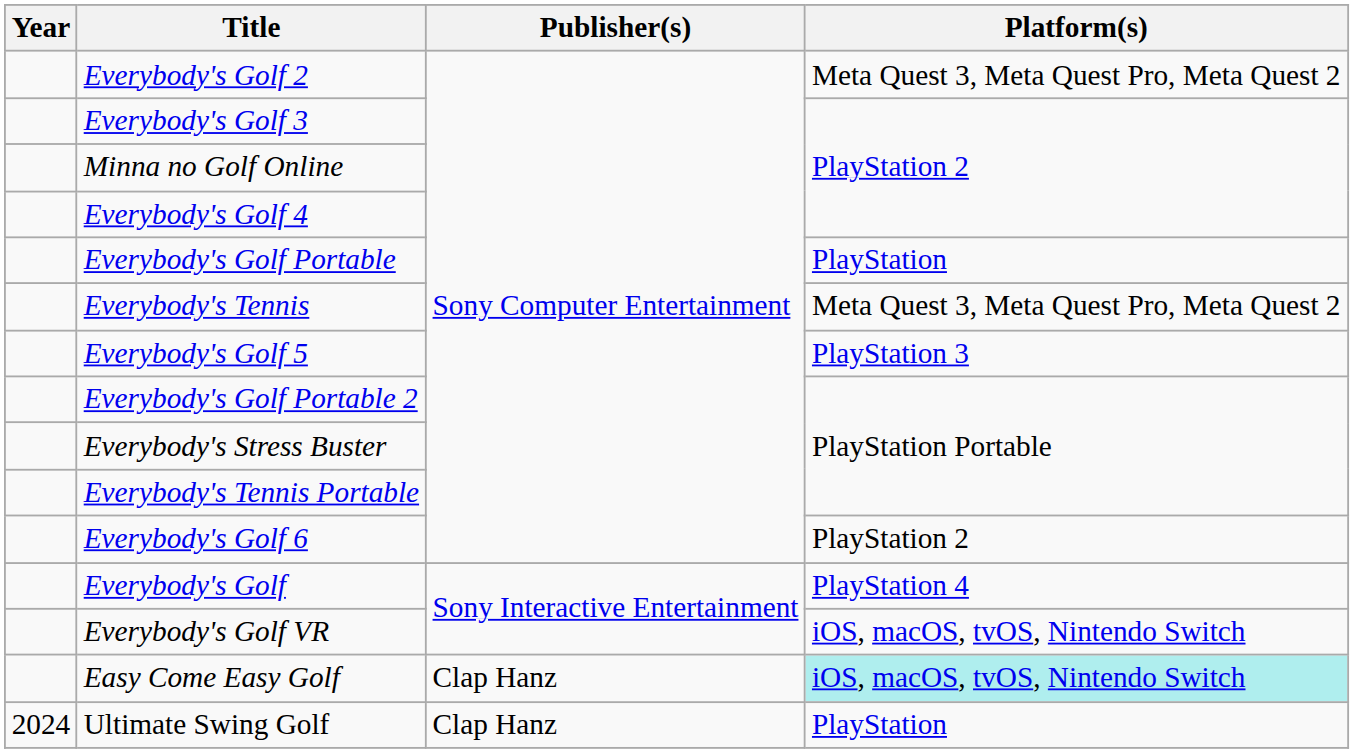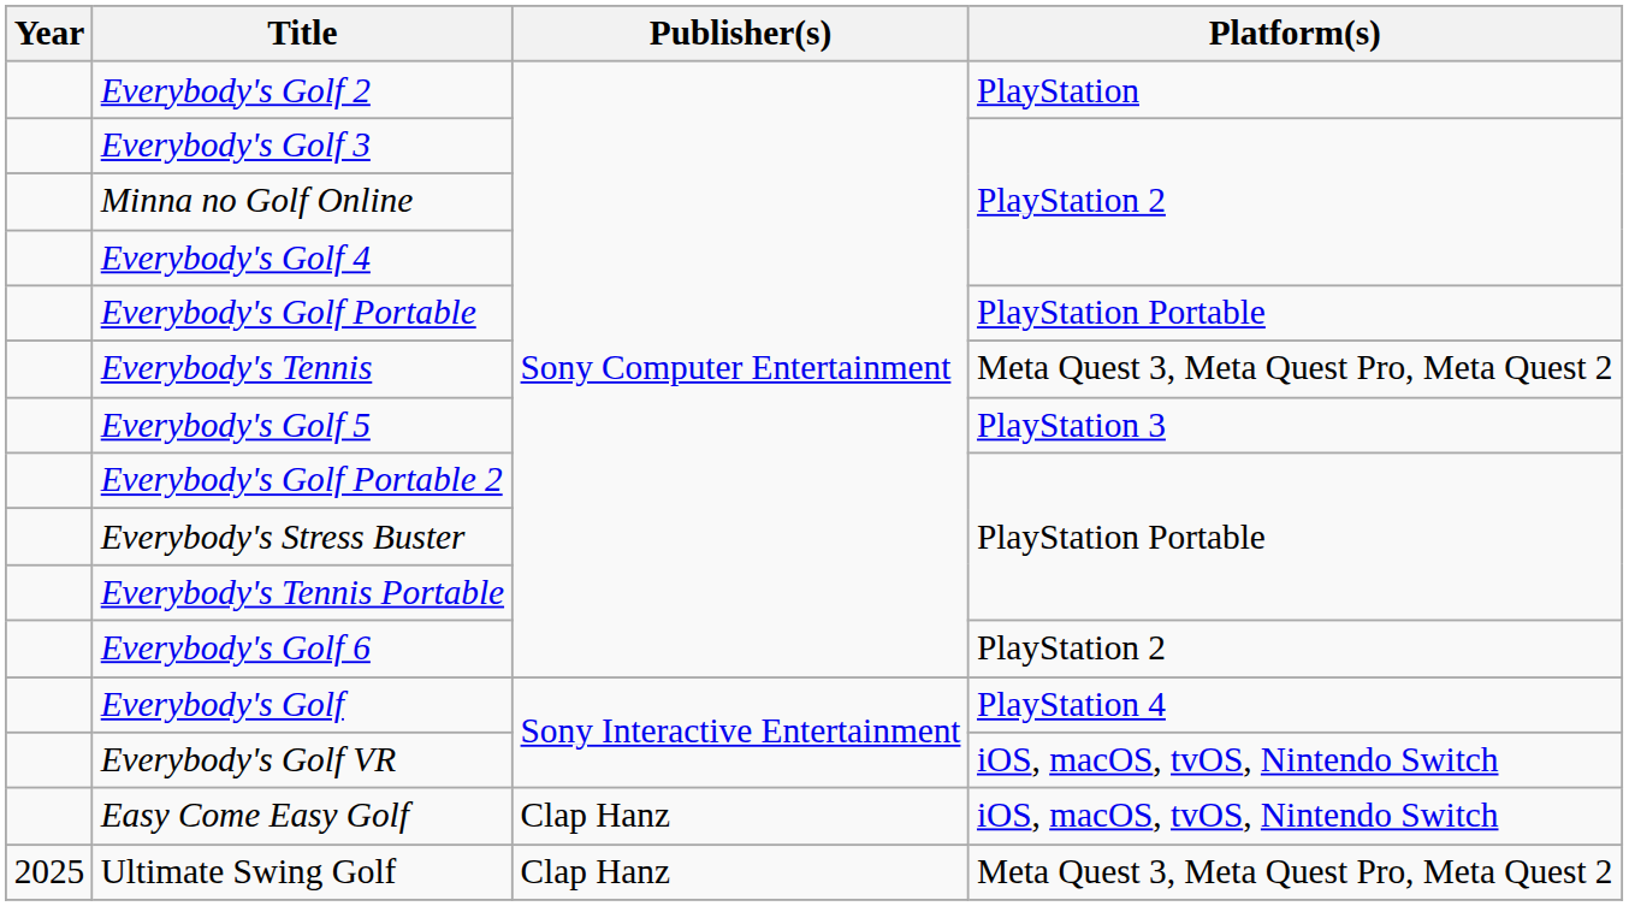Everybody's Golf 2 | Platform(s): Meta Quest 3, Meta Quest Pro, Meta Quest 2 -> PlayStation
Everybody's Golf Portable | Platform(s): PlayStation -> PlayStation Portable
Easy Come Easy Golf | Platform(s): paleturquoise background -> no background
Ultimate Swing Golf | Year: 2024 -> 2025
Ultimate Swing Golf | Platform(s): PlayStation -> Meta Quest 3, Meta Quest Pro, Meta Quest 2
